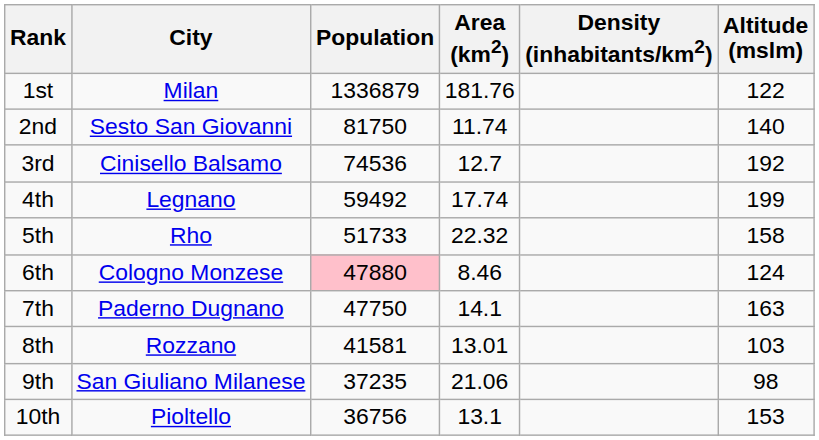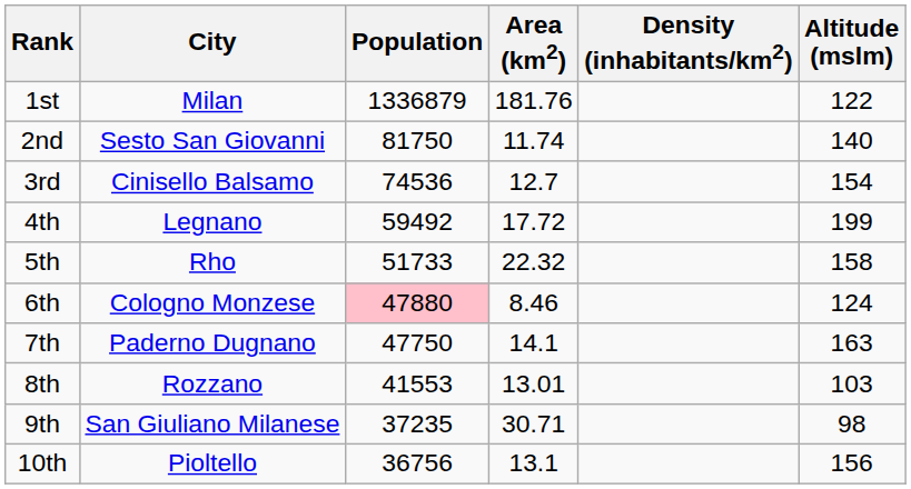3rd | Altitude (mslm): 192 -> 154
4th | Area (km2): 17.74 -> 17.72
8th | Population: 41581 -> 41553
9th | Area (km2): 21.06 -> 30.71
10th | Altitude (mslm): 153 -> 156
